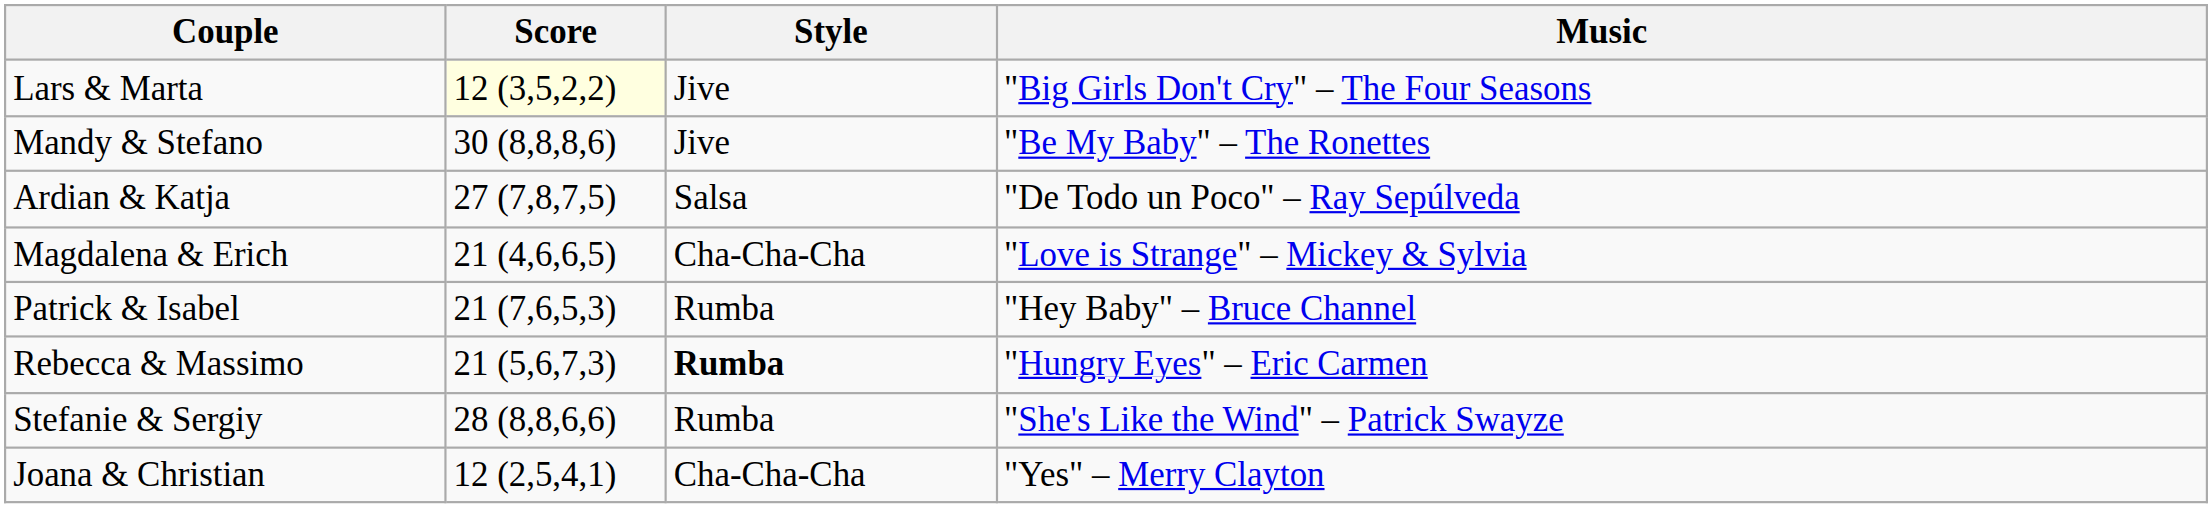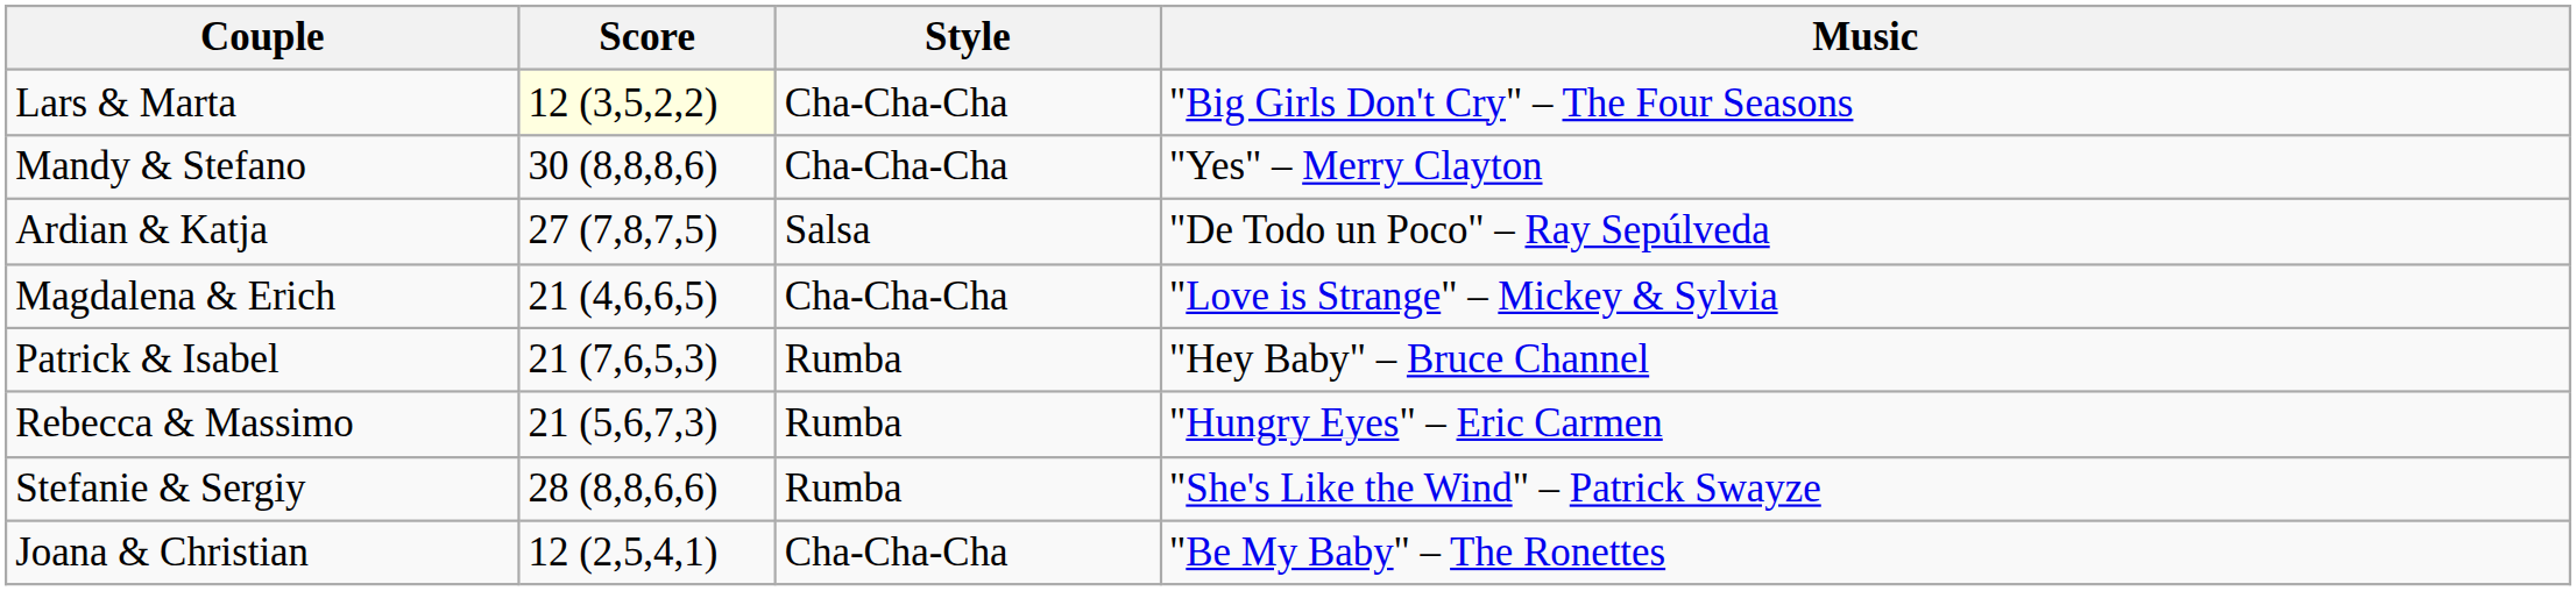Lars & Marta | Style: Jive -> Cha-Cha-Cha
Mandy & Stefano | Style: Jive -> Cha-Cha-Cha
Mandy & Stefano | Music: "Be My Baby" – The Ronettes -> "Yes" – Merry Clayton
Rebecca & Massimo | Style: bold -> normal
Joana & Christian | Music: "Yes" – Merry Clayton -> "Be My Baby" – The Ronettes
